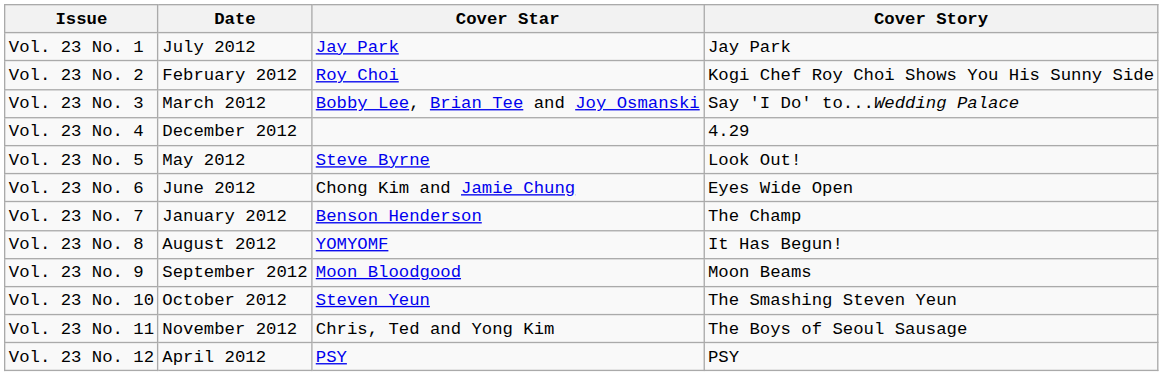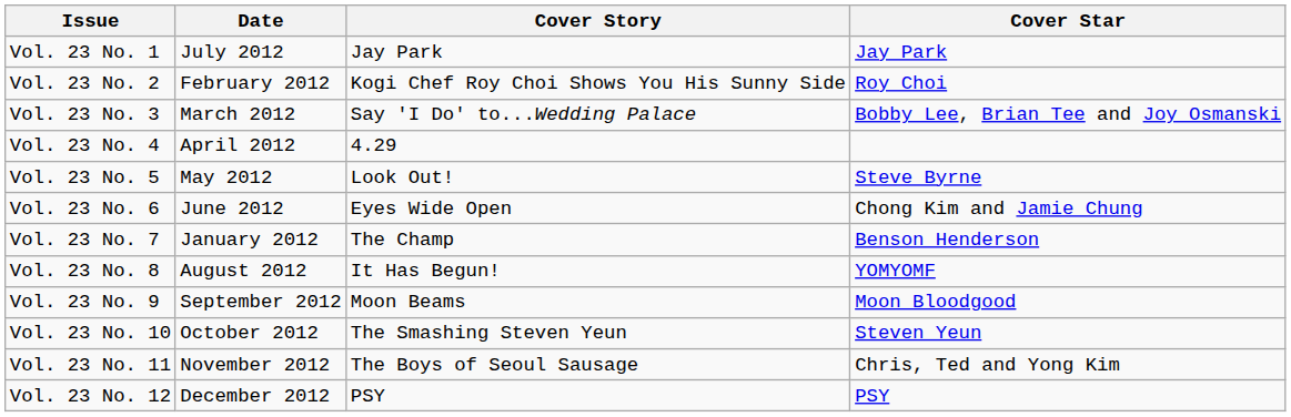columns swapped: Cover Story <-> Cover Star
Vol. 23 No. 4 | Date: December 2012 -> April 2012
Vol. 23 No. 12 | Date: April 2012 -> December 2012
